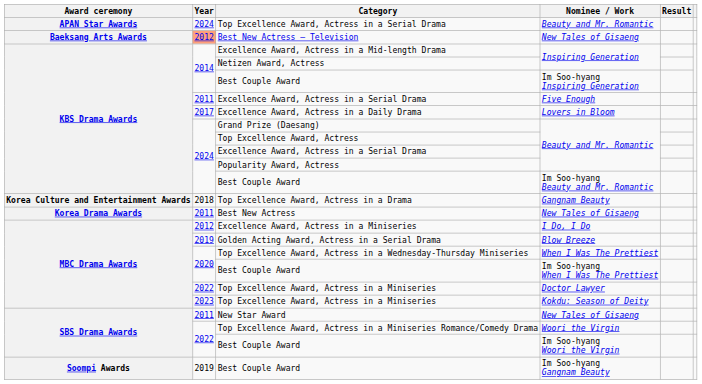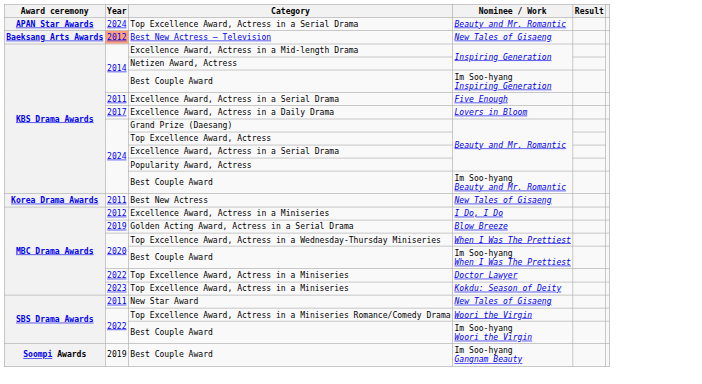- row: Korea Culture and Entertainment Awards | 2018 | Top Excellence Award, Actress in a Drama | Gangnam Beauty
